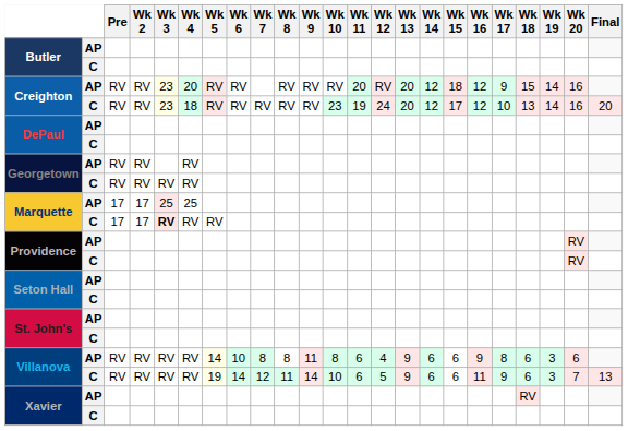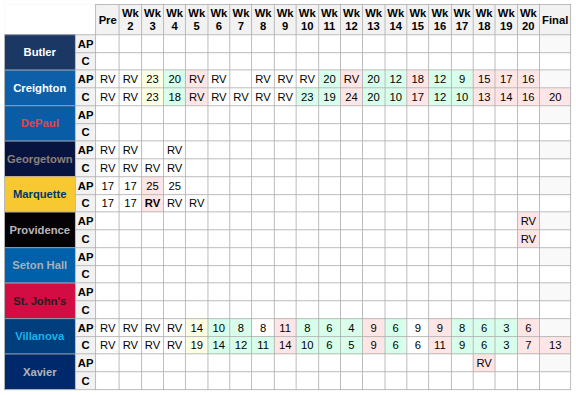Creighton / AP | Wk 19: 14 -> 17
Creighton / C | Wk 14: 12 -> 10
Villanova / AP | Wk 15: 6 -> 9
